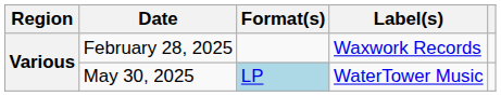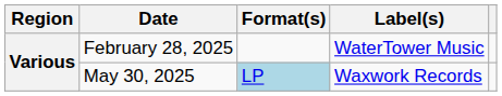February 28, 2025 | Label(s): Waxwork Records -> WaterTower Music
May 30, 2025 | Label(s): WaterTower Music -> Waxwork Records
